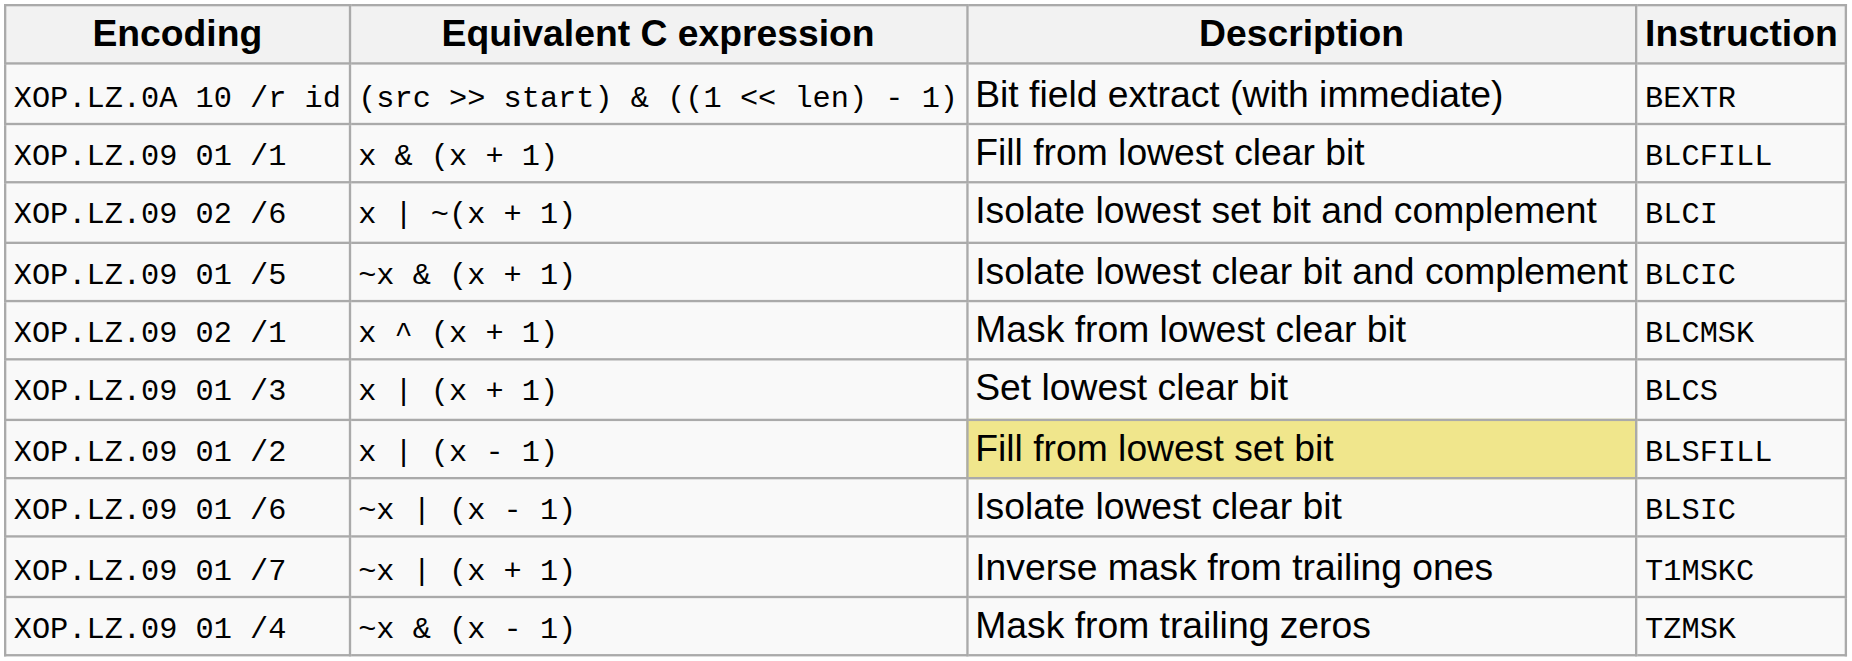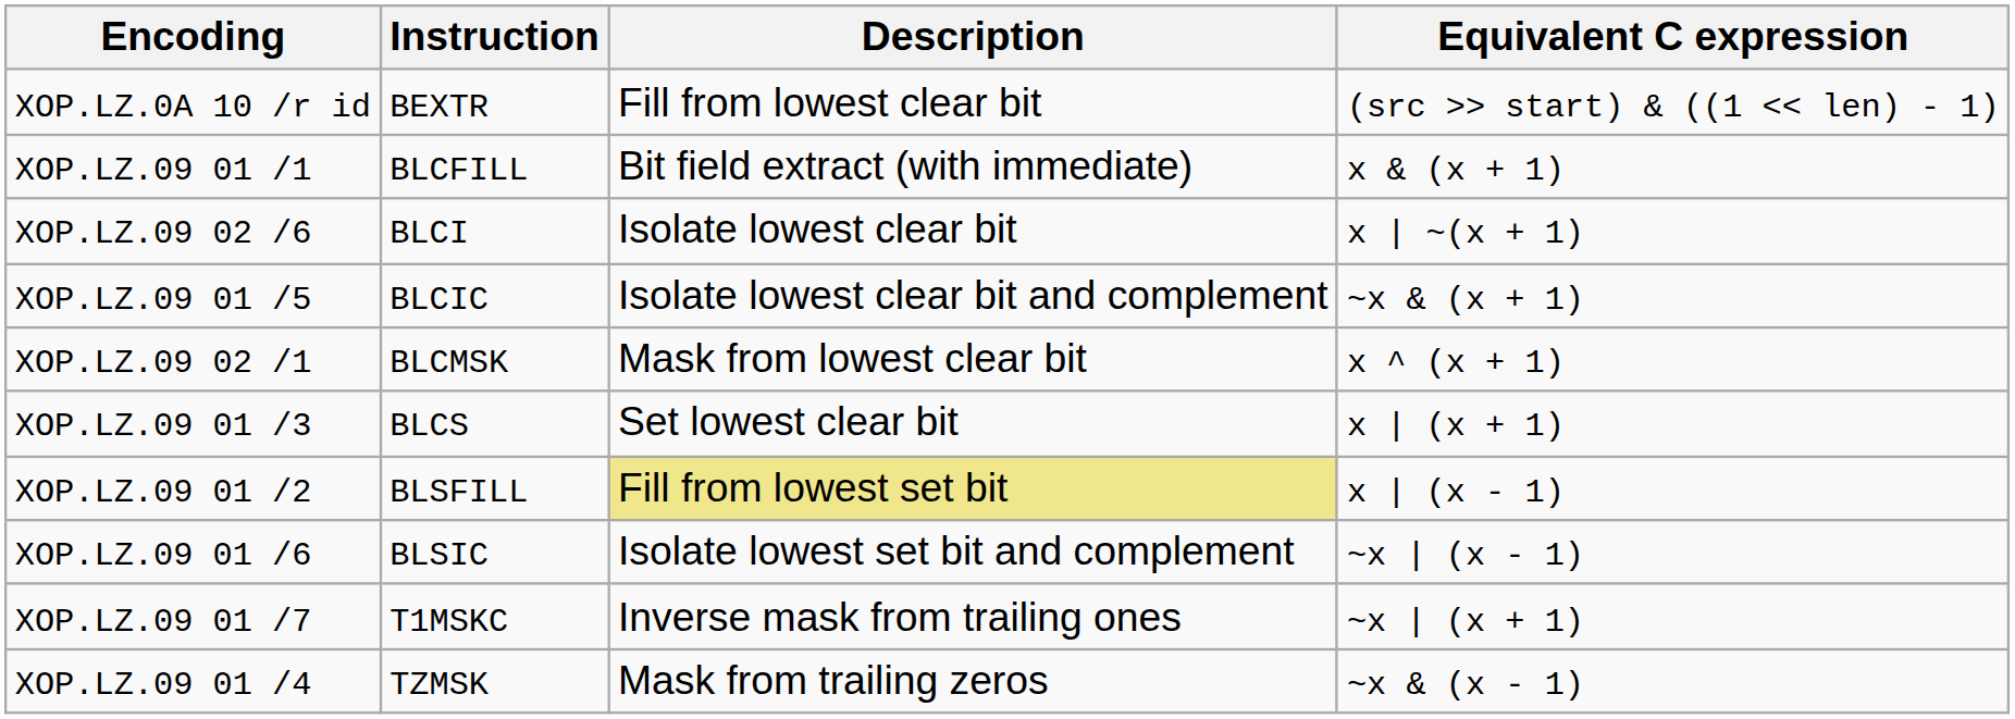columns swapped: Instruction <-> Equivalent C expression
XOP.LZ.0A 10 /r id | Description: Bit field extract (with immediate) -> Fill from lowest clear bit
XOP.LZ.09 01 /1 | Description: Fill from lowest clear bit -> Bit field extract (with immediate)
XOP.LZ.09 02 /6 | Description: Isolate lowest set bit and complement -> Isolate lowest clear bit
XOP.LZ.09 01 /6 | Description: Isolate lowest clear bit -> Isolate lowest set bit and complement
